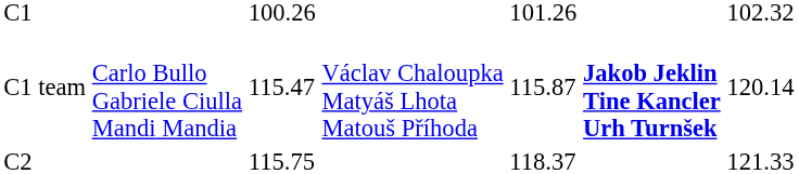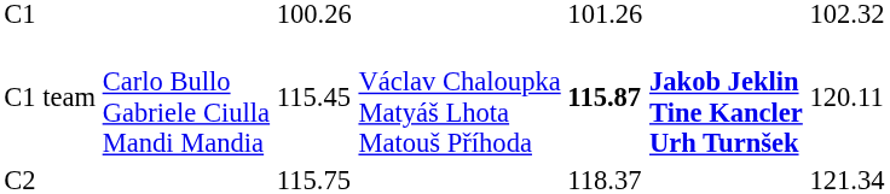C1 team | column 3: 115.47 -> 115.45
C1 team | column 5: normal -> bold
C1 team | column 7: 120.14 -> 120.11
C2 | column 7: 121.33 -> 121.34
